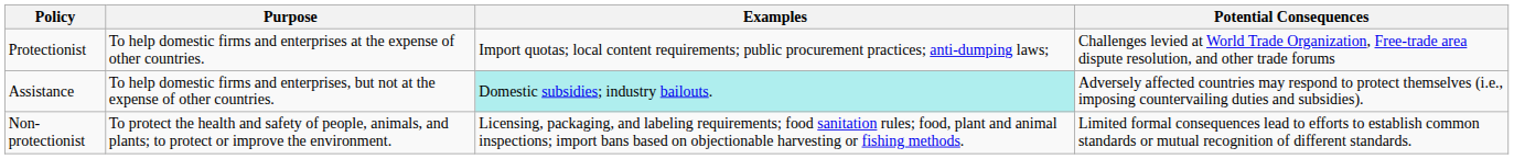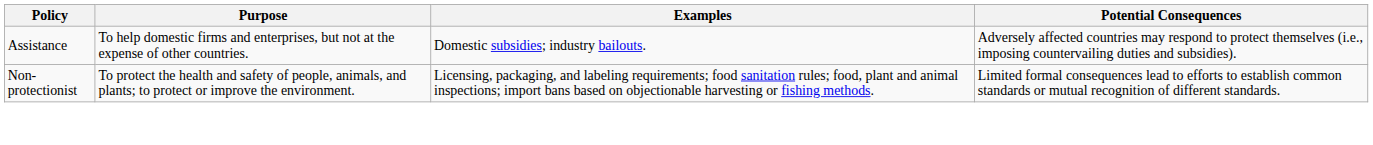- row: Protectionist | To help domestic firms and enterprises at the expense of other countries. | Import quotas; local content requirements; public procurement practices; anti-dumping laws; | Challenges levied at World Trade Organization, Free-trade area dispute resolution, and other trade forums
Assistance | Examples: paleturquoise background -> no background
